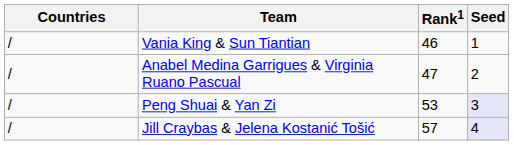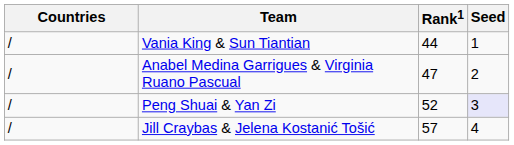Vania King & Sun Tiantian | Rank1: 46 -> 44
Peng Shuai & Yan Zi | Rank1: 53 -> 52
Jill Craybas & Jelena Kostanić Tošić | Seed: lavender background -> no background
